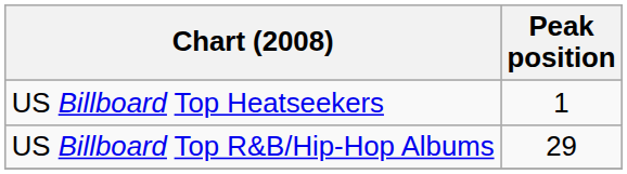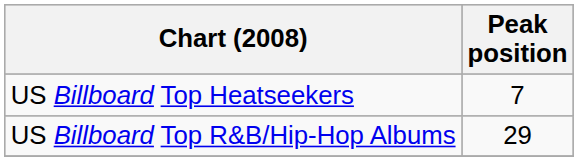US Billboard Top Heatseekers | Peak position: 1 -> 7
